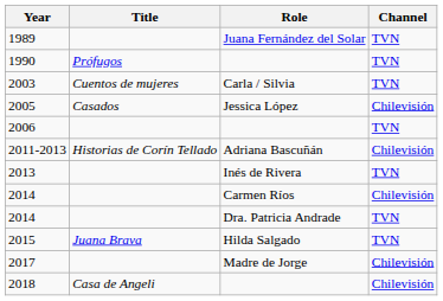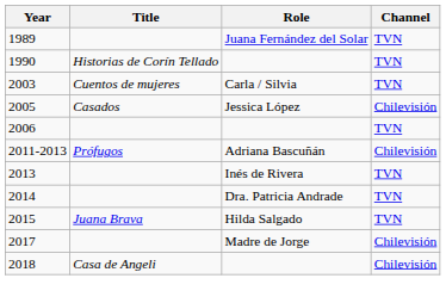1990 | Title: Prófugos -> Historias de Corín Tellado
2011-2013 | Title: Historias de Corín Tellado -> Prófugos
- row: 2014 | Carmen Ríos | Chilevisión
